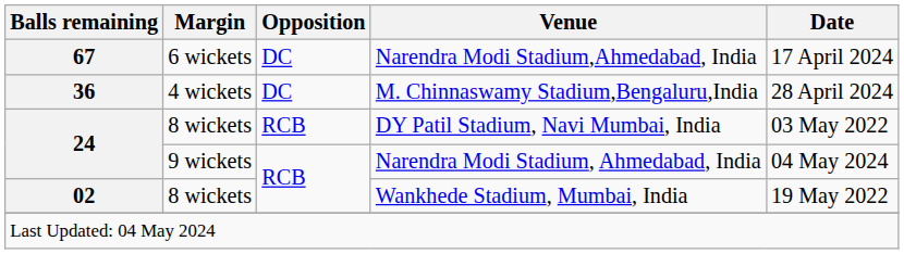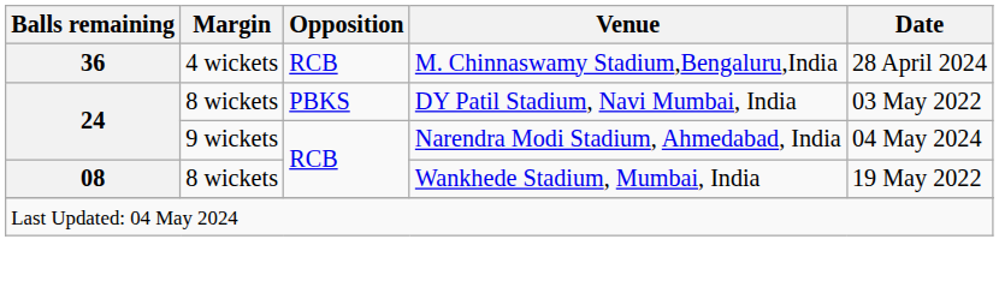- row: 67 | 6 wickets | DC | Narendra Modi Stadium,Ahmedabad, India | 17 April 2024
M. Chinnaswamy Stadium,Bengaluru,India | Opposition: DC -> RCB
DY Patil Stadium, Navi Mumbai, India | Opposition: RCB -> PBKS
Wankhede Stadium, Mumbai, India | Balls remaining: 02 -> 08
